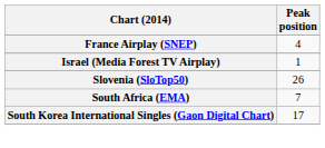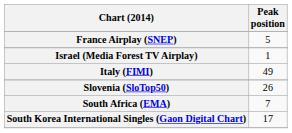France Airplay (SNEP) | Peak position: 4 -> 5
+ row: Italy (FIMI) | 49
